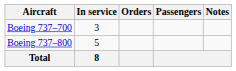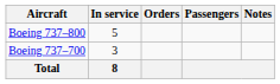rows swapped: Boeing 737–700 <-> Boeing 737–800
